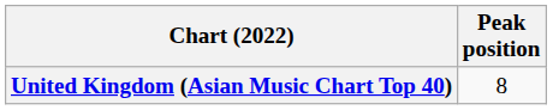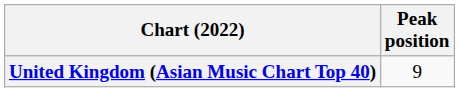United Kingdom (Asian Music Chart Top 40) | Peak position: 8 -> 9
